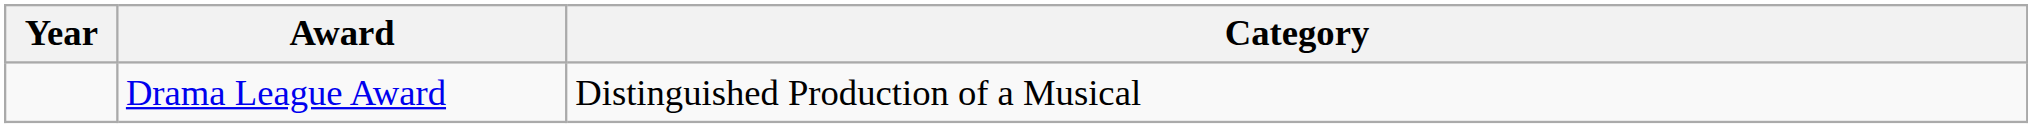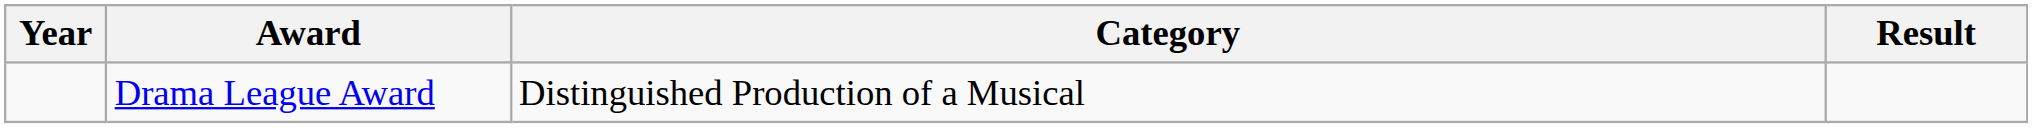+ column: Result
